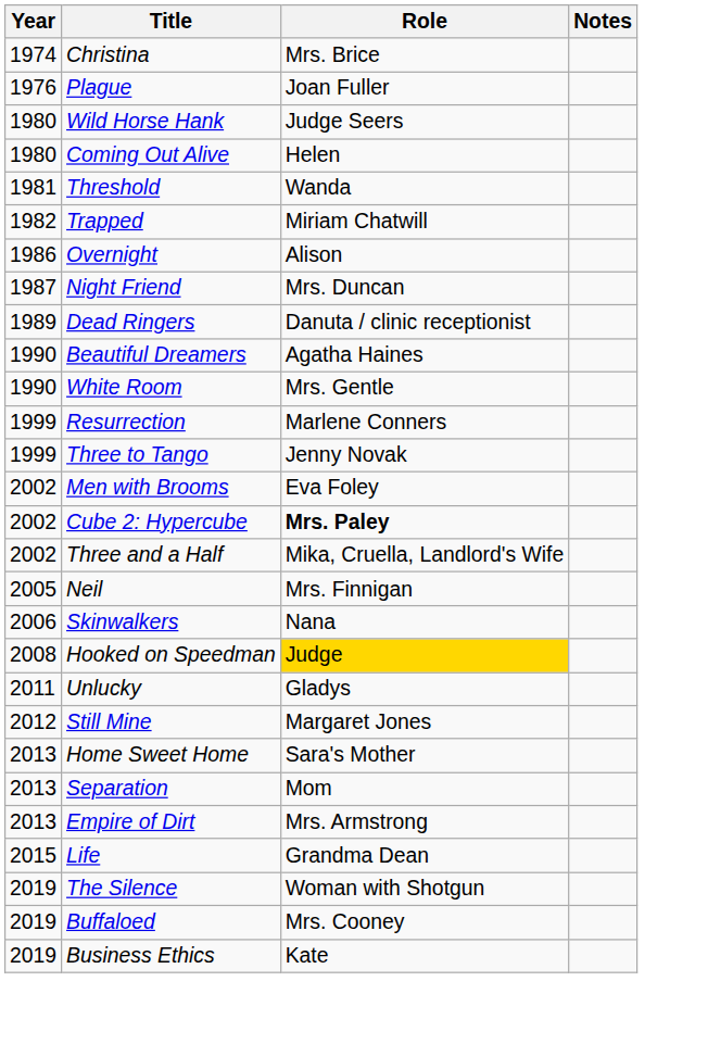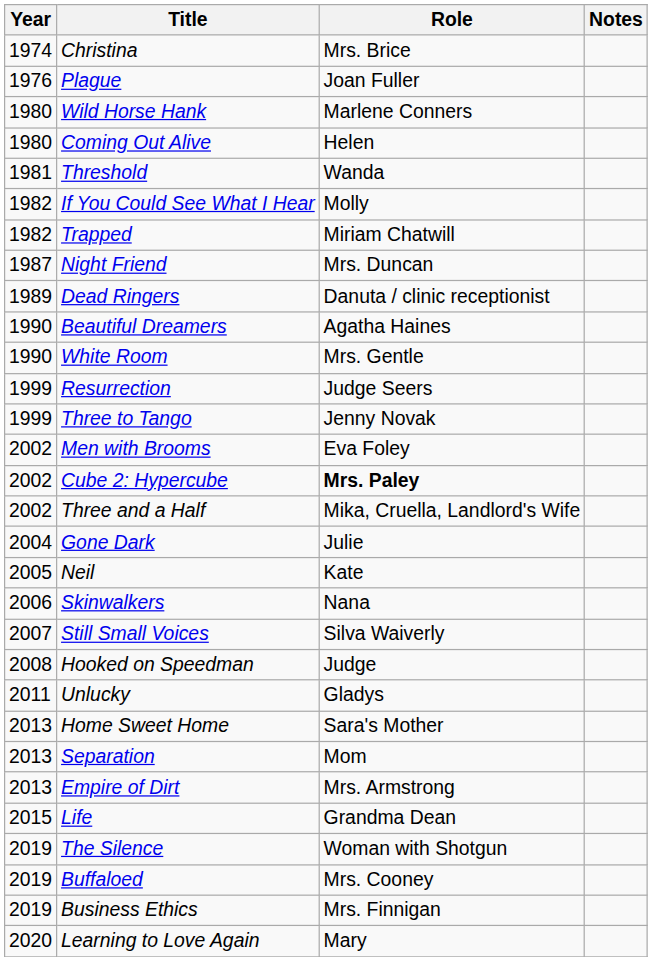Wild Horse Hank | Role: Judge Seers -> Marlene Conners
+ row: 1982 | If You Could See What I Hear | Molly
- row: 1986 | Overnight | Alison
Resurrection | Role: Marlene Conners -> Judge Seers
+ row: 2004 | Gone Dark | Julie
Neil | Role: Mrs. Finnigan -> Kate
+ row: 2007 | Still Small Voices | Silva Waiverly
Hooked on Speedman | Role: gold background -> no background
- row: 2012 | Still Mine | Margaret Jones
Business Ethics | Role: Kate -> Mrs. Finnigan
+ row: 2020 | Learning to Love Again | Mary
